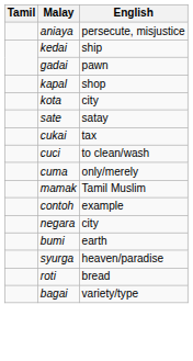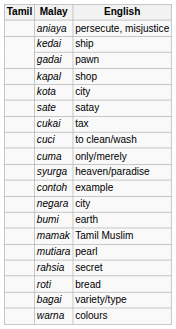rows swapped: syurga <-> mamak
+ row: mutiara | pearl
+ row: rahsia | secret
+ row: warna | colours
